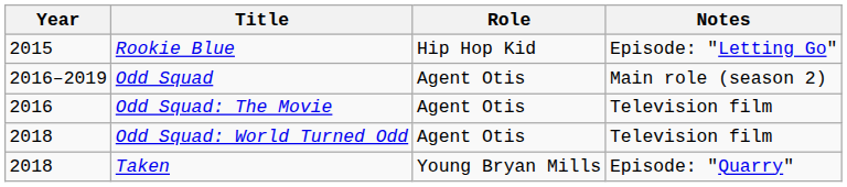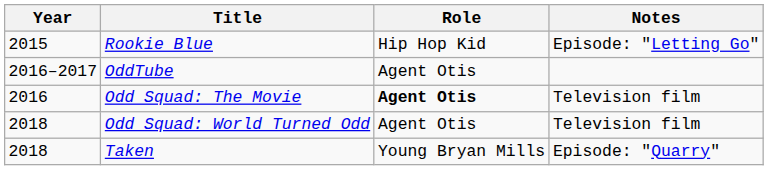- row: 2016–2019 | Odd Squad | Agent Otis | Main role (season 2)
+ row: 2016–2017 | OddTube | Agent Otis
Odd Squad: The Movie | Role: normal -> bold
